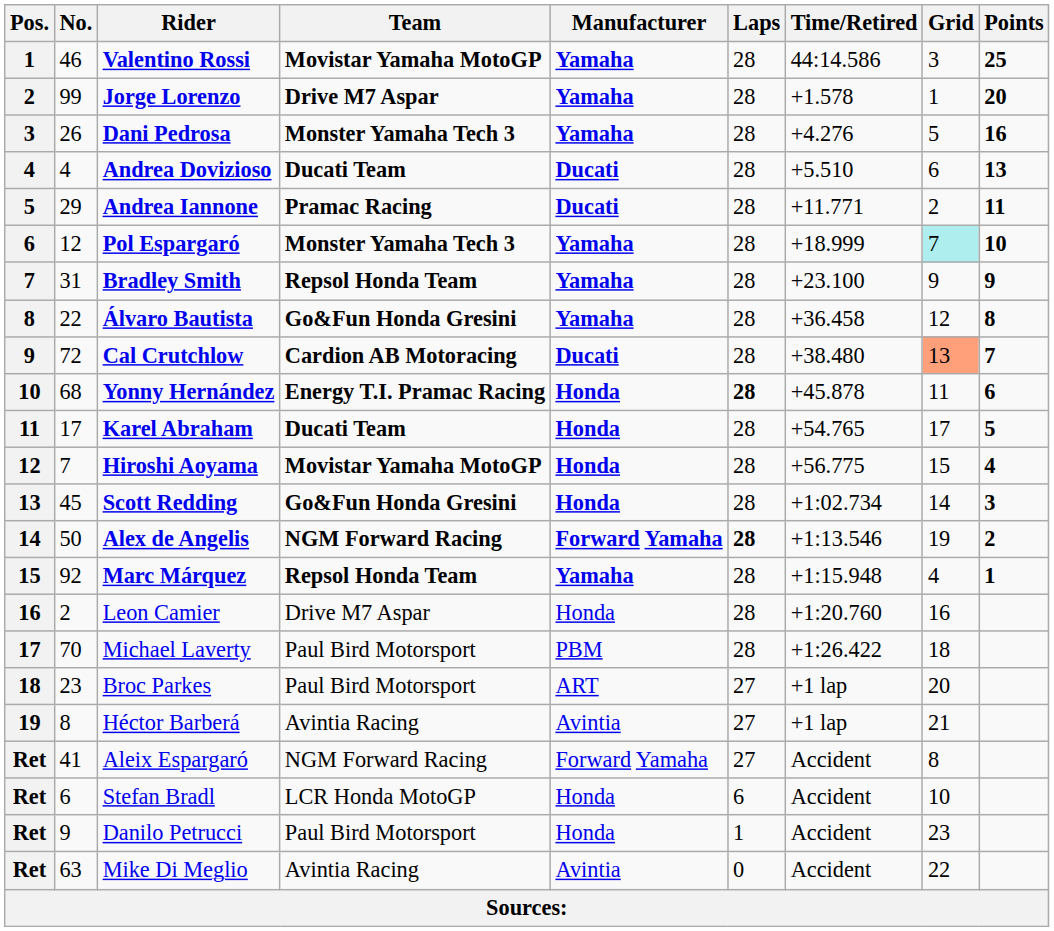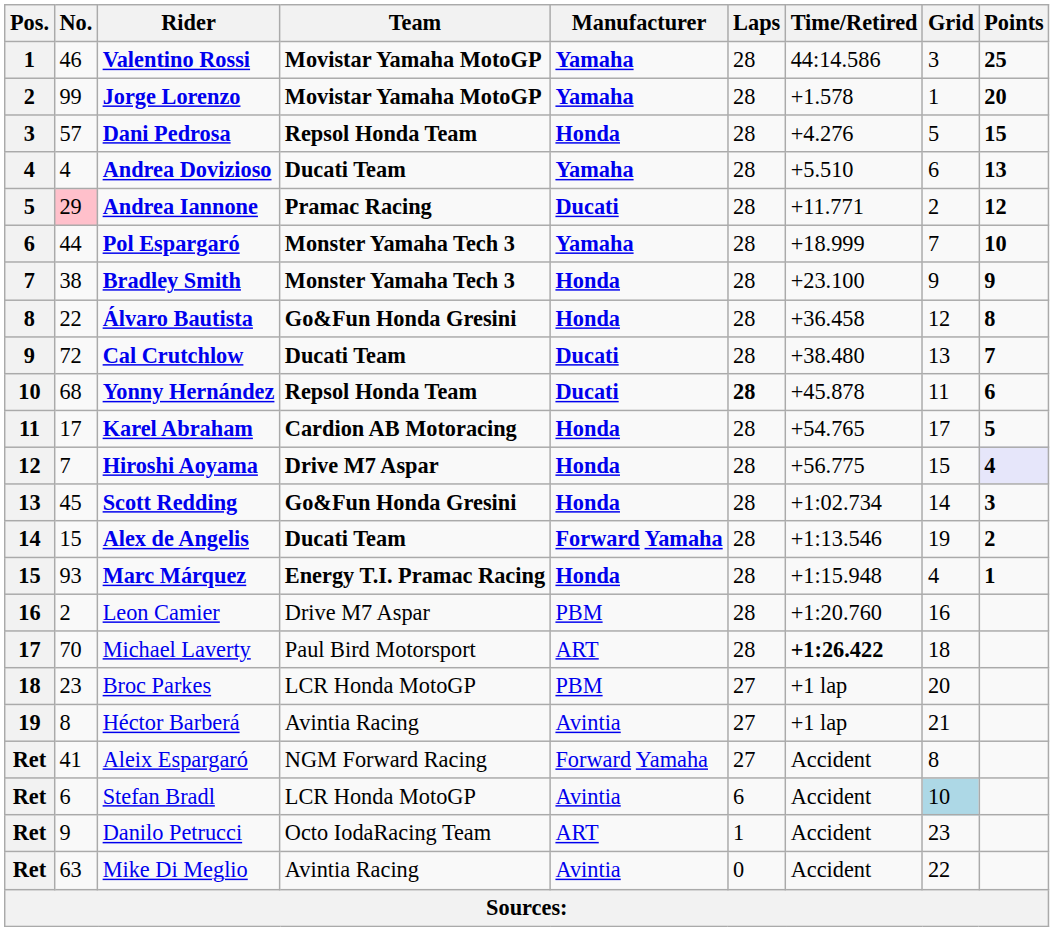Jorge Lorenzo | Team: Drive M7 Aspar -> Movistar Yamaha MotoGP
Dani Pedrosa | No.: 26 -> 57
Dani Pedrosa | Team: Monster Yamaha Tech 3 -> Repsol Honda Team
Dani Pedrosa | Manufacturer: Yamaha -> Honda
Dani Pedrosa | Points: 16 -> 15
Andrea Dovizioso | Manufacturer: Ducati -> Yamaha
Andrea Iannone | No.: no background -> pink background
Andrea Iannone | Points: 11 -> 12
Pol Espargaró | No.: 12 -> 44
Pol Espargaró | Grid: paleturquoise background -> no background
Bradley Smith | No.: 31 -> 38
Bradley Smith | Team: Repsol Honda Team -> Monster Yamaha Tech 3
Bradley Smith | Manufacturer: Yamaha -> Honda
Álvaro Bautista | Manufacturer: Yamaha -> Honda
Cal Crutchlow | Team: Cardion AB Motoracing -> Ducati Team
Cal Crutchlow | Grid: lightsalmon background -> no background
Yonny Hernández | Team: Energy T.I. Pramac Racing -> Repsol Honda Team
Yonny Hernández | Manufacturer: Honda -> Ducati
Karel Abraham | Team: Ducati Team -> Cardion AB Motoracing
Hiroshi Aoyama | Team: Movistar Yamaha MotoGP -> Drive M7 Aspar
Hiroshi Aoyama | Points: no background -> lavender background
Alex de Angelis | No.: 50 -> 15
Alex de Angelis | Team: NGM Forward Racing -> Ducati Team
Alex de Angelis | Laps: bold -> normal
Marc Márquez | No.: 92 -> 93
Marc Márquez | Team: Repsol Honda Team -> Energy T.I. Pramac Racing
Marc Márquez | Manufacturer: Yamaha -> Honda
Leon Camier | Manufacturer: Honda -> PBM
Michael Laverty | Manufacturer: PBM -> ART
Michael Laverty | Time/Retired: normal -> bold
Broc Parkes | Team: Paul Bird Motorsport -> LCR Honda MotoGP
Broc Parkes | Manufacturer: ART -> PBM
Stefan Bradl | Manufacturer: Honda -> Avintia
Stefan Bradl | Grid: no background -> lightblue background
Danilo Petrucci | Team: Paul Bird Motorsport -> Octo IodaRacing Team
Danilo Petrucci | Manufacturer: Honda -> ART
